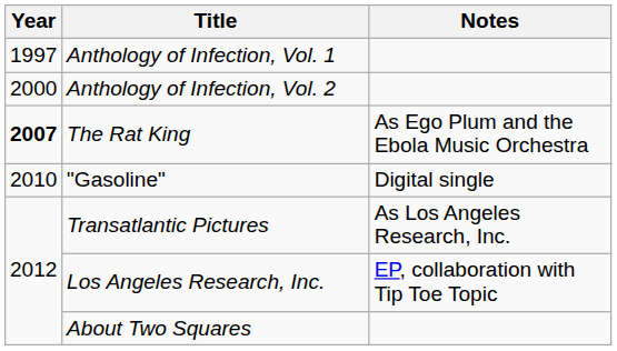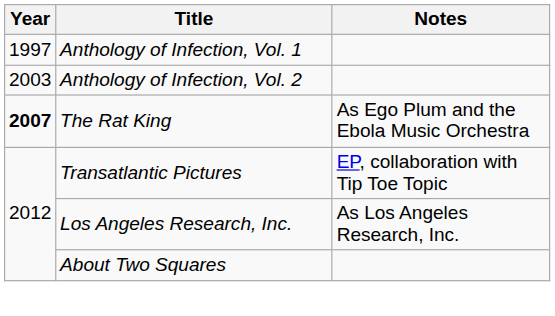Anthology of Infection, Vol. 2 | Year: 2000 -> 2003
- row: 2010 | "Gasoline" | Digital single
Transatlantic Pictures | Notes: As Los Angeles Research, Inc. -> EP, collaboration with Tip Toe Topic
Los Angeles Research, Inc. | Notes: EP, collaboration with Tip Toe Topic -> As Los Angeles Research, Inc.
